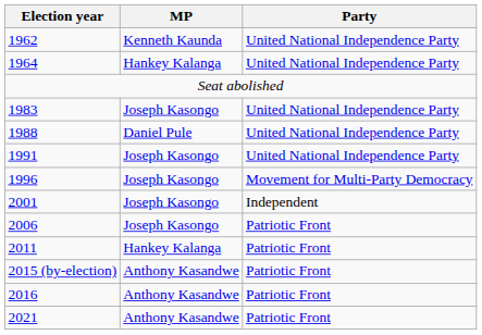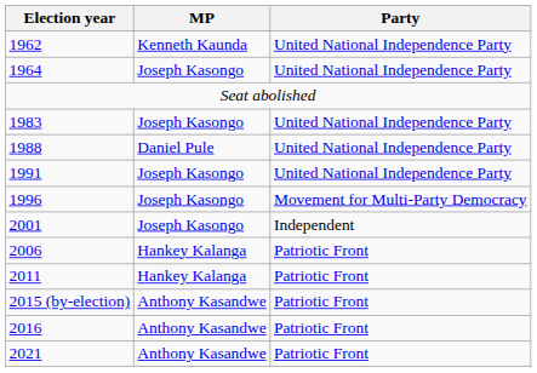1964 | MP: Hankey Kalanga -> Joseph Kasongo
2006 | MP: Joseph Kasongo -> Hankey Kalanga
